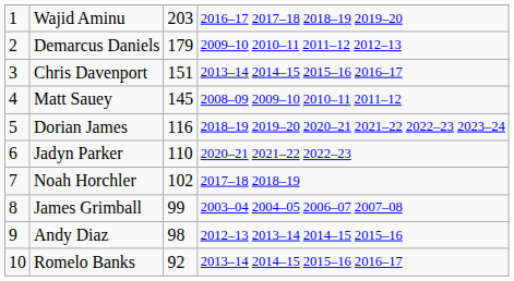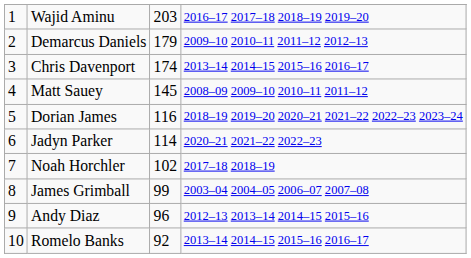Chris Davenport | column 3: 151 -> 174
Jadyn Parker | column 3: 110 -> 114
Andy Diaz | column 3: 98 -> 96
